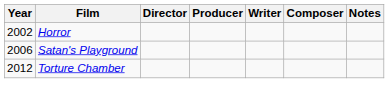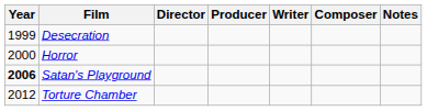+ row: 1999 | Desecration
Horror | Year: 2002 -> 2000
Satan's Playground | Year: normal -> bold
